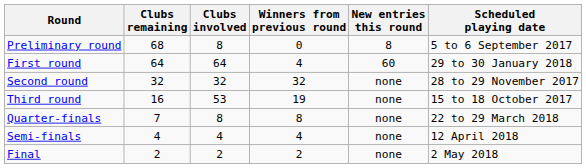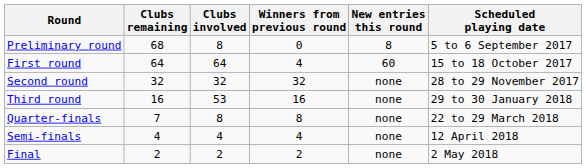First round | Scheduled playing date: 29 to 30 January 2018 -> 15 to 18 October 2017
Third round | Winners from previous round: 19 -> 16
Third round | Scheduled playing date: 15 to 18 October 2017 -> 29 to 30 January 2018
